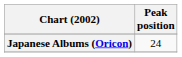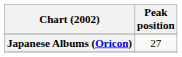Japanese Albums (Oricon) | Peak position: 24 -> 27
